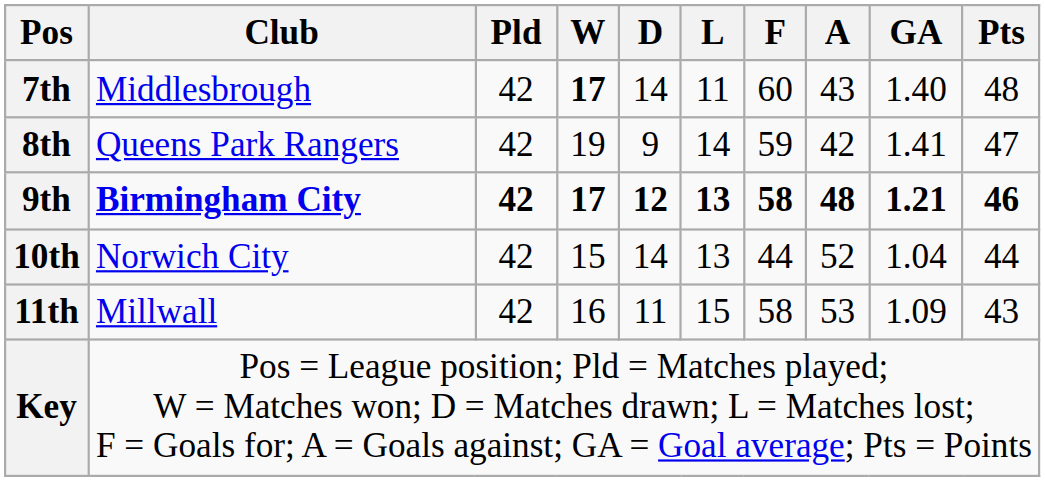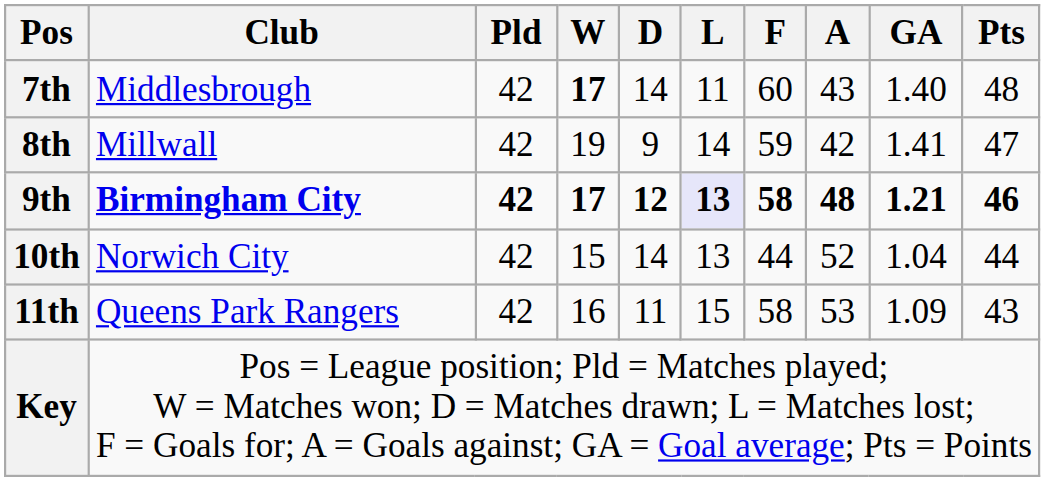8th | Club: Queens Park Rangers -> Millwall
9th | L: no background -> lavender background
11th | Club: Millwall -> Queens Park Rangers
